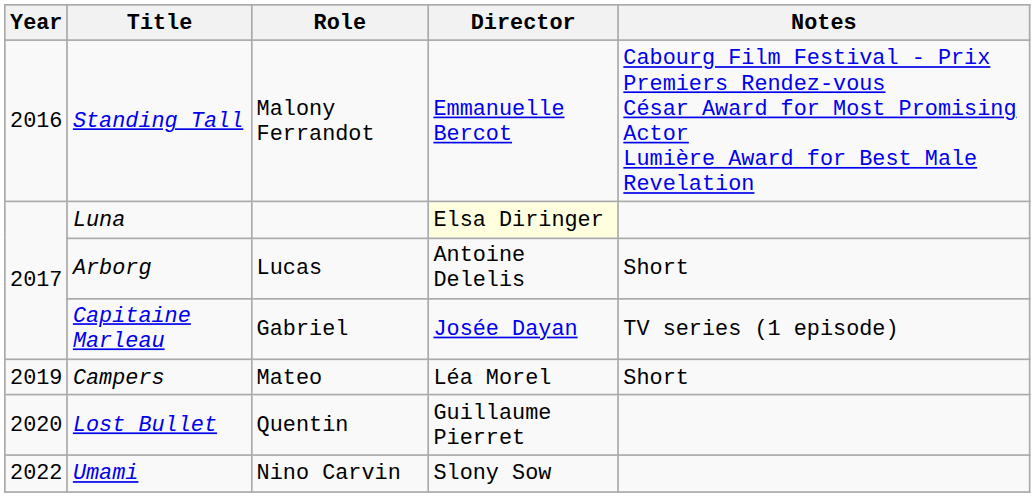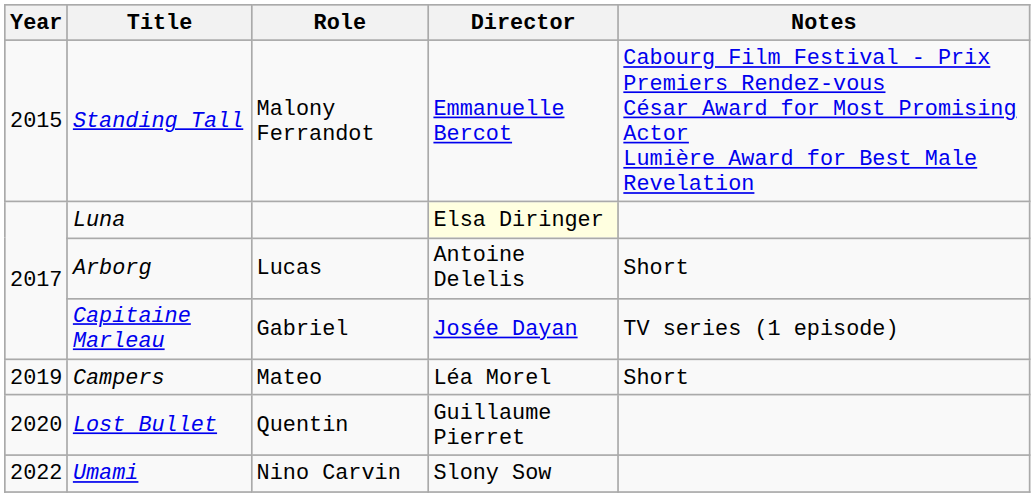Standing Tall | Year: 2016 -> 2015
